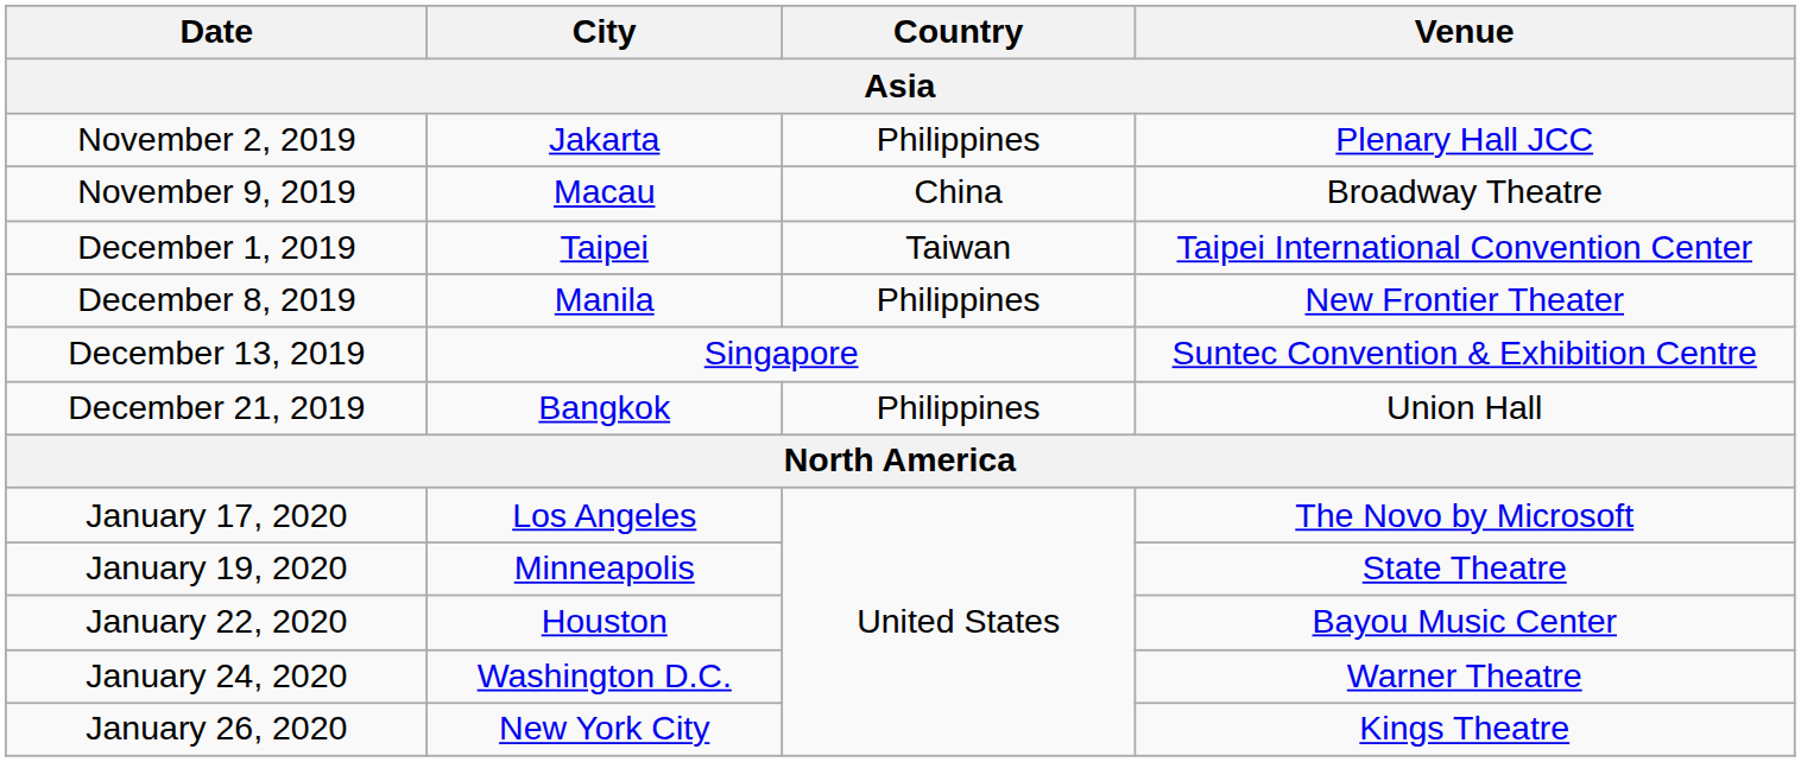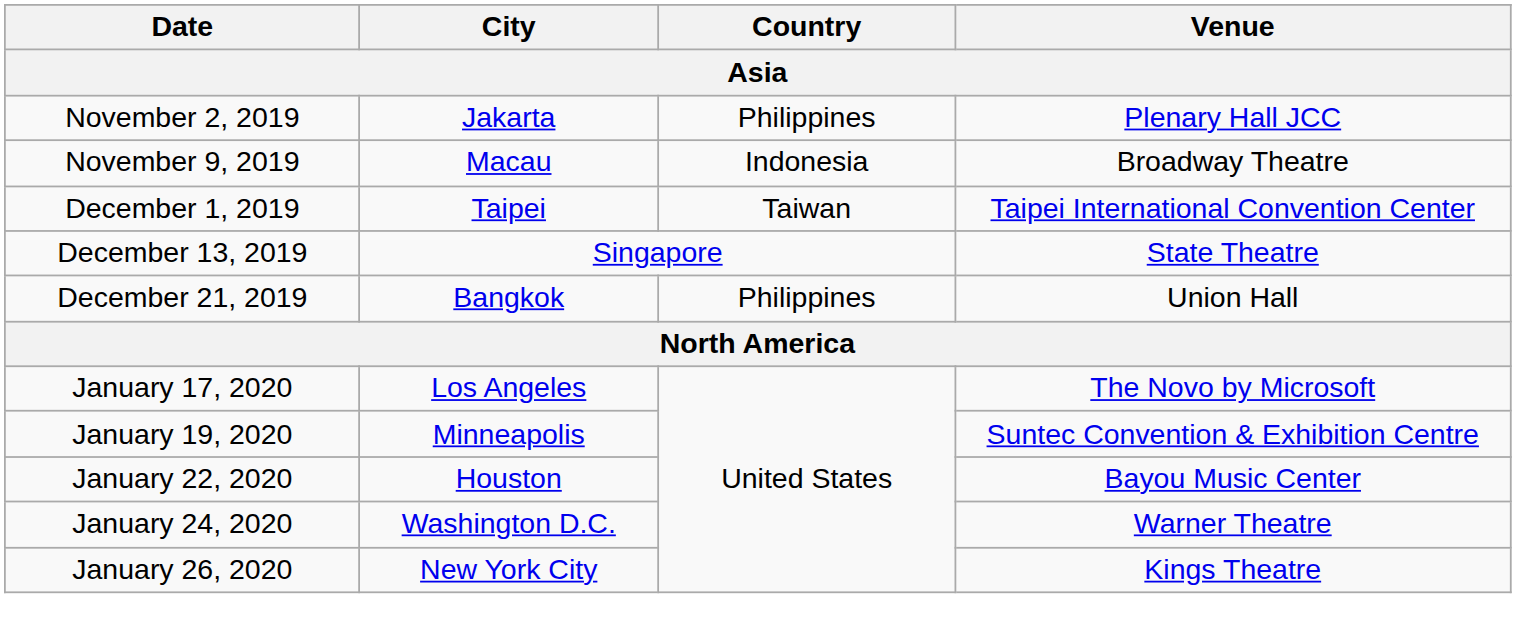November 9, 2019 | Country: China -> Indonesia
- row: December 8, 2019 | Manila | Philippines | New Frontier Theater
December 13, 2019 | Venue: Suntec Convention & Exhibition Centre -> State Theatre
January 19, 2020 | Venue: State Theatre -> Suntec Convention & Exhibition Centre
